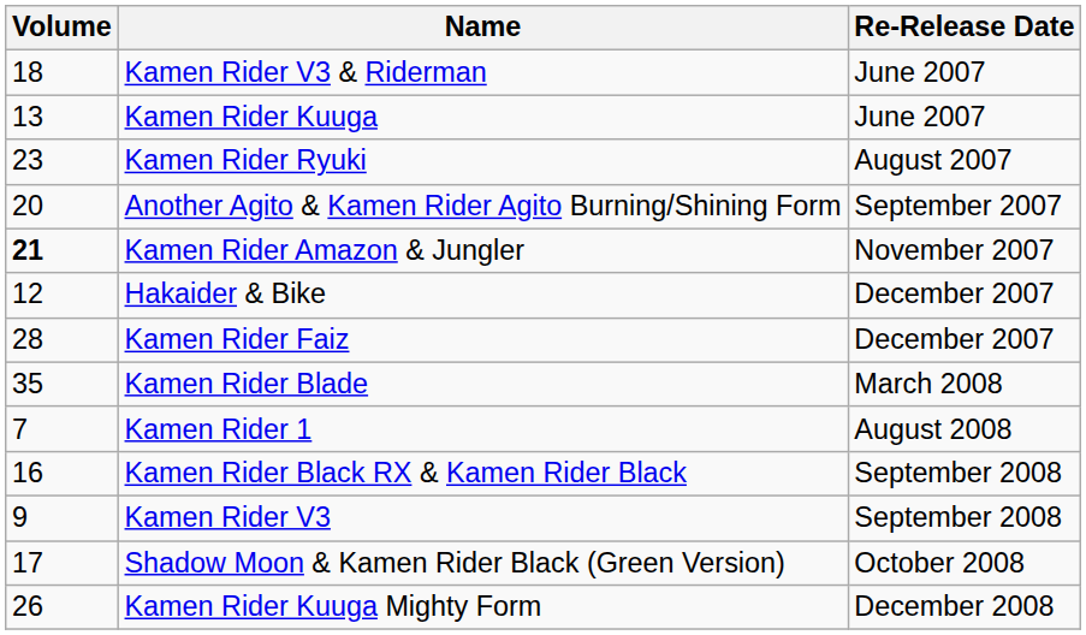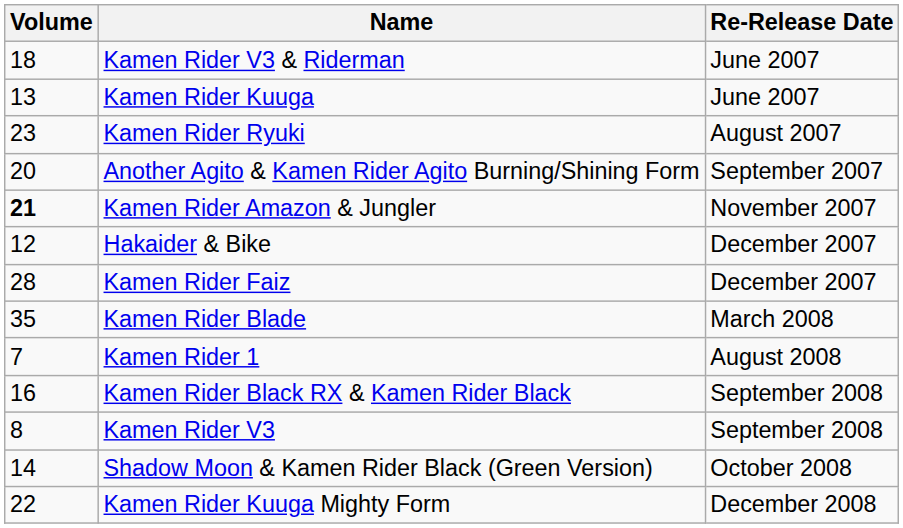Kamen Rider V3 | Volume: 9 -> 8
Shadow Moon & Kamen Rider Black (Green Version) | Volume: 17 -> 14
Kamen Rider Kuuga Mighty Form | Volume: 26 -> 22
